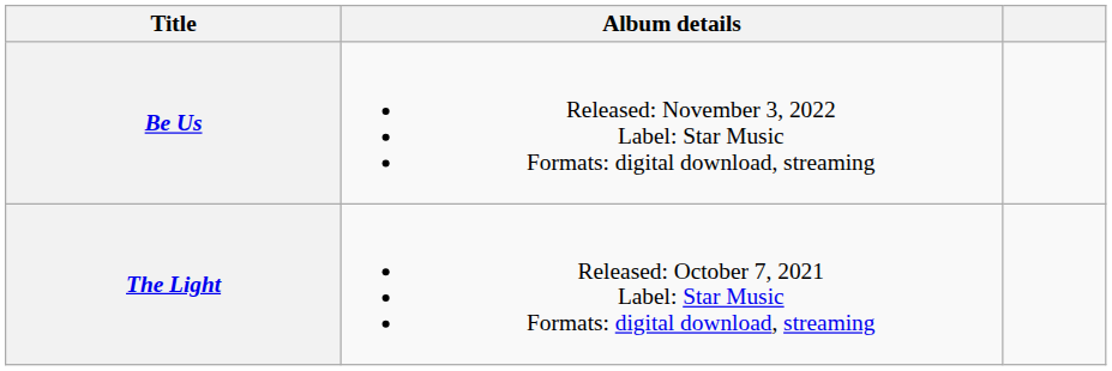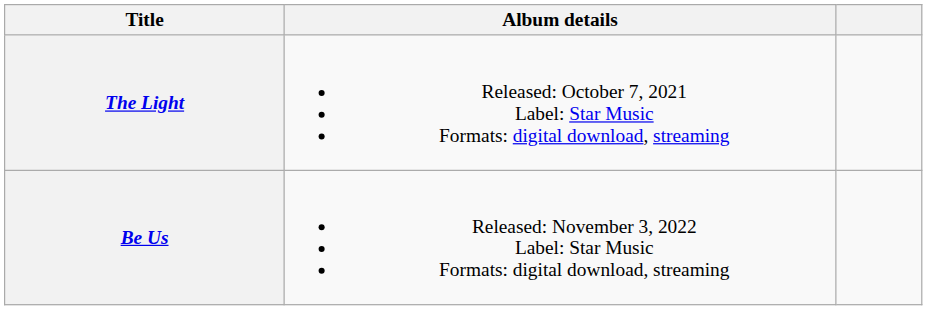rows swapped: The Light <-> Be Us
